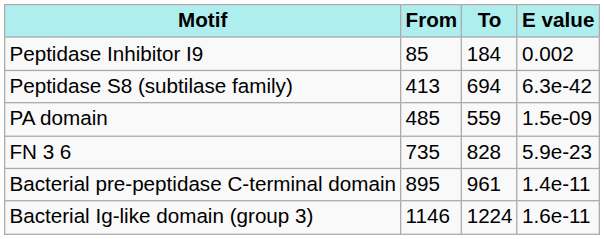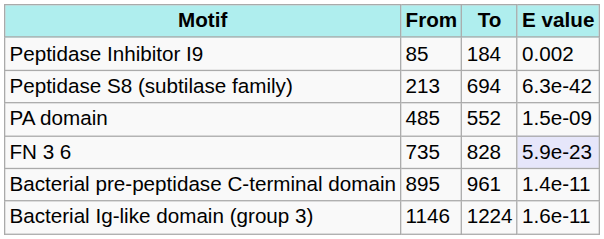Peptidase S8 (subtilase family) | From: 413 -> 213
PA domain | To: 559 -> 552
FN 3 6 | E value: no background -> lavender background
